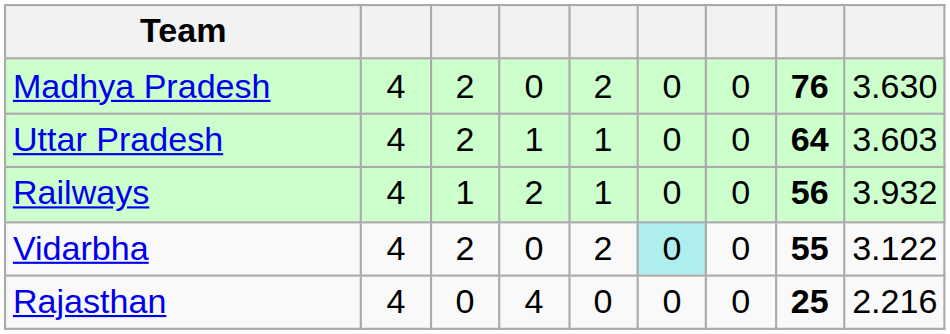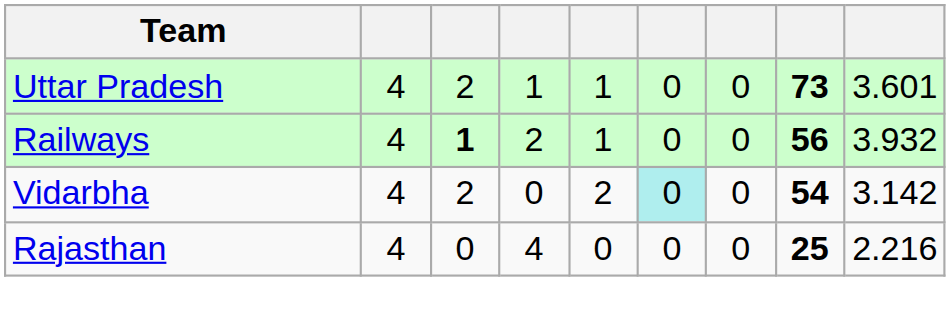- row: Madhya Pradesh | 4 | 2 | 0 | 2 | 0 | 0 | 76 | 3.630
Uttar Pradesh | column 8: 64 -> 73
Uttar Pradesh | column 9: 3.603 -> 3.601
Railways | column 3: normal -> bold
Vidarbha | column 8: 55 -> 54
Vidarbha | column 9: 3.122 -> 3.142
